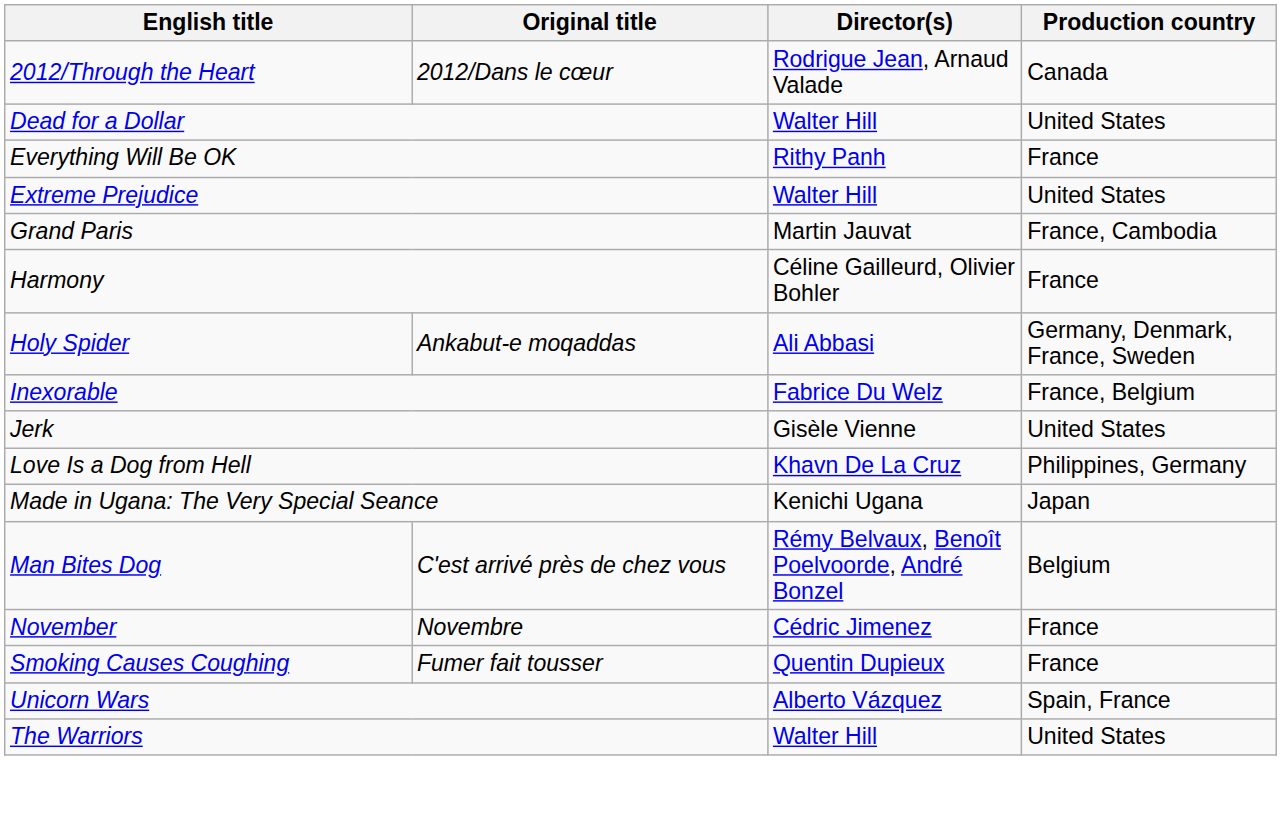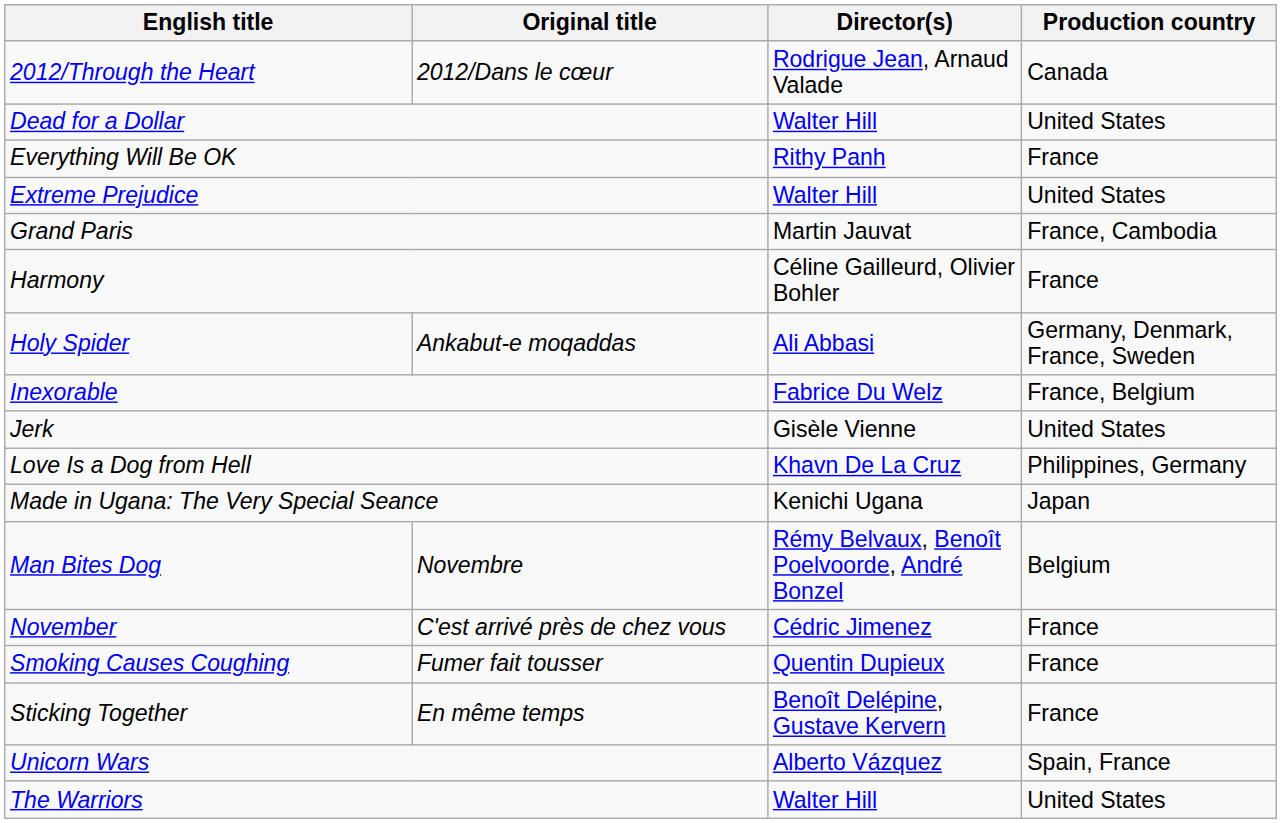Man Bites Dog | Original title: C'est arrivé près de chez vous -> Novembre
November | Original title: Novembre -> C'est arrivé près de chez vous
+ row: Sticking Together | En même temps | Benoît Delépine, Gustave Kervern | France
